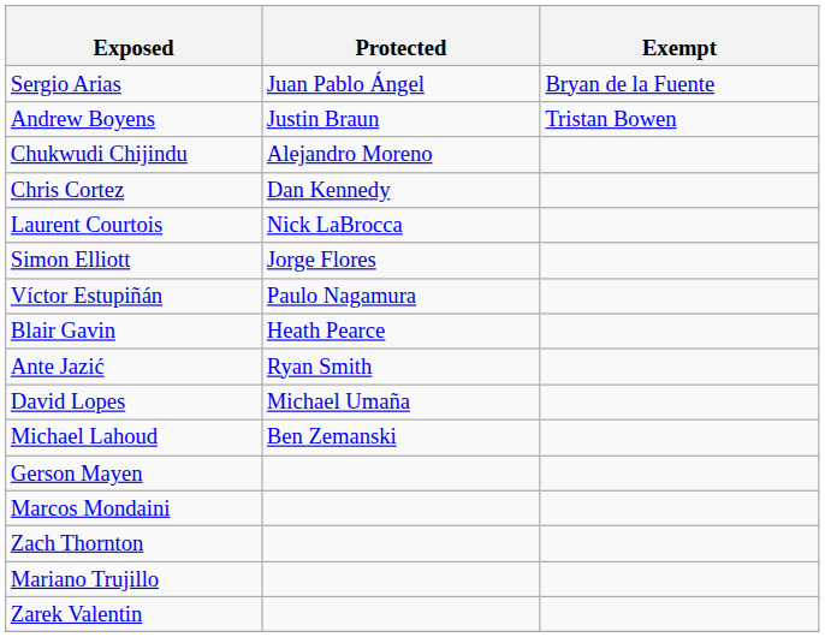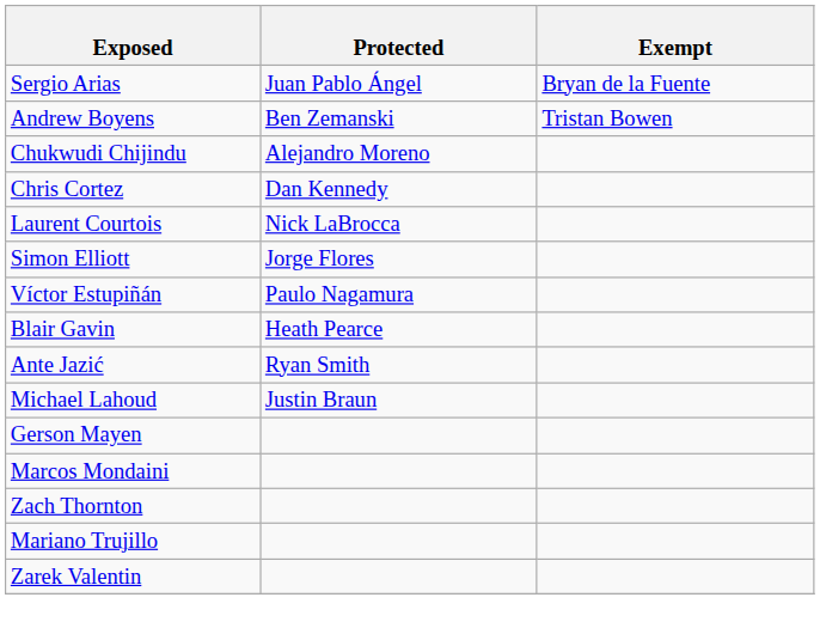Andrew Boyens | Protected: Justin Braun -> Ben Zemanski
- row: David Lopes | Michael Umaña
Michael Lahoud | Protected: Ben Zemanski -> Justin Braun
